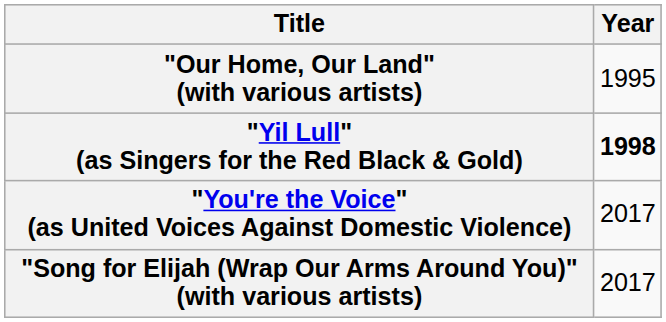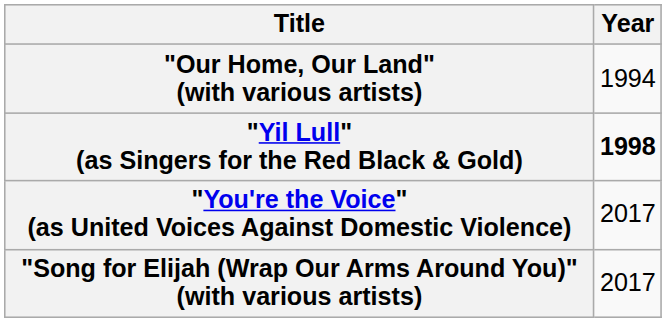"Our Home, Our Land" (with various artists) | Year: 1995 -> 1994
